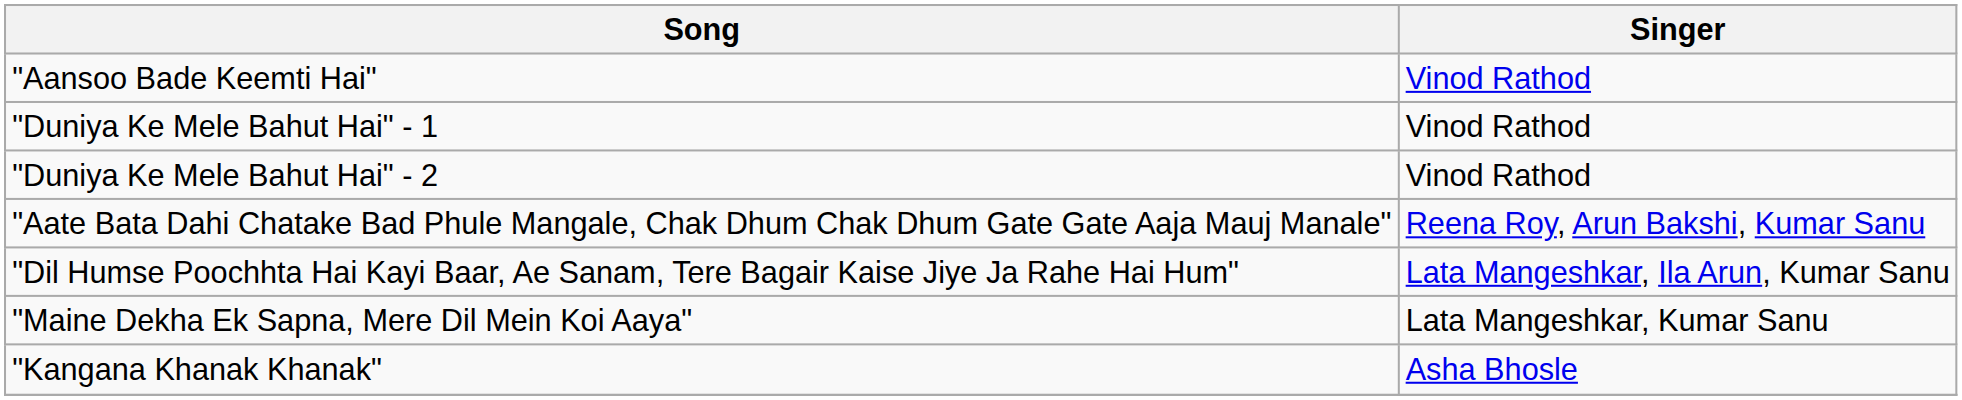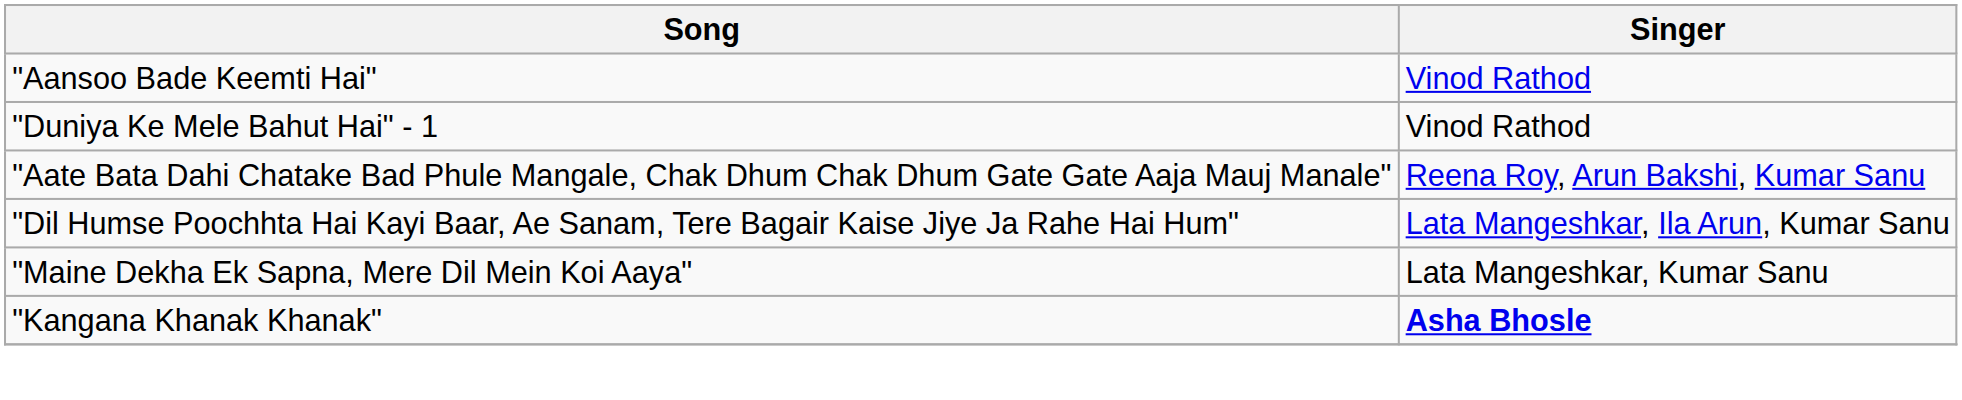- row: "Duniya Ke Mele Bahut Hai" - 2 | Vinod Rathod
"Kangana Khanak Khanak" | Singer: normal -> bold
